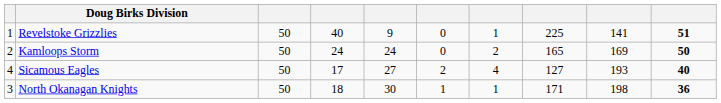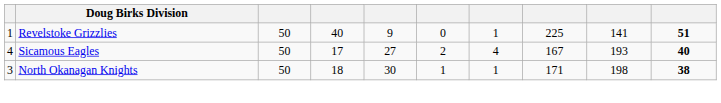- row: 2 | Kamloops Storm | 50 | 24 | 24 | 0 | 2 | 165 | 169 | 50
Sicamous Eagles | column 8: 127 -> 167
North Okanagan Knights | column 10: 36 -> 38
